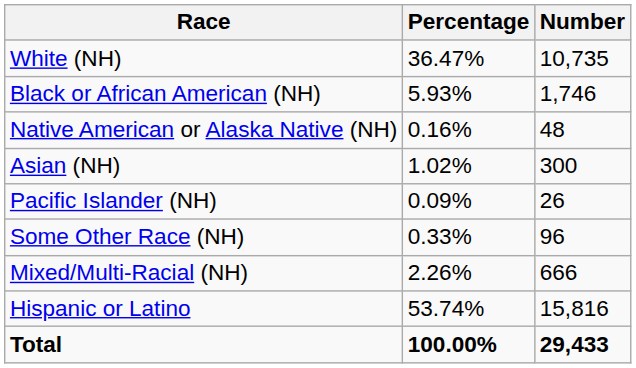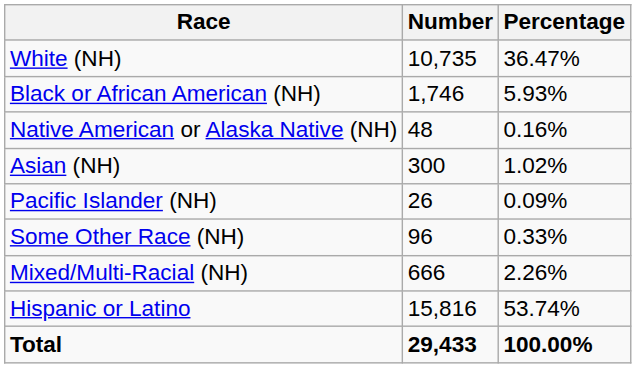columns swapped: Number <-> Percentage
